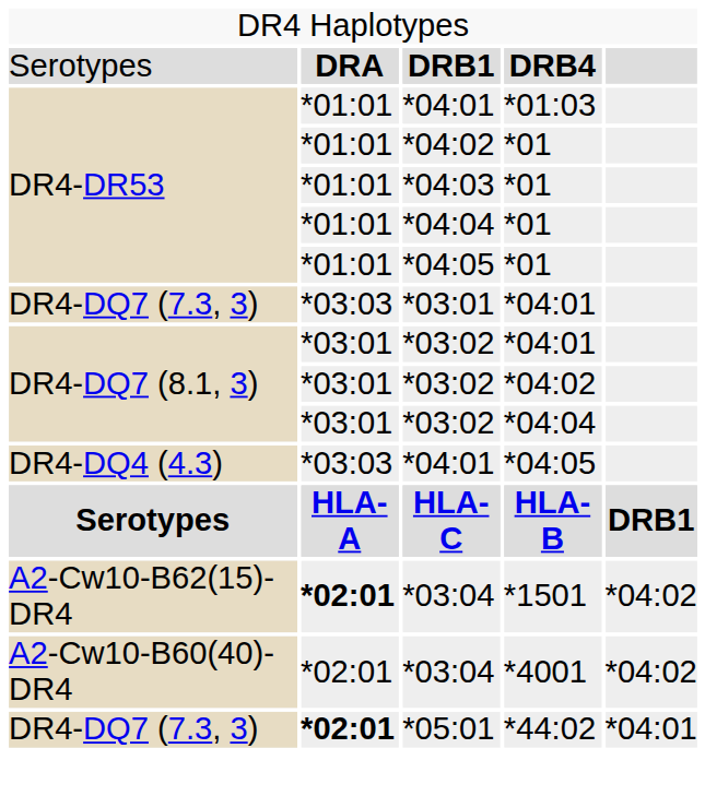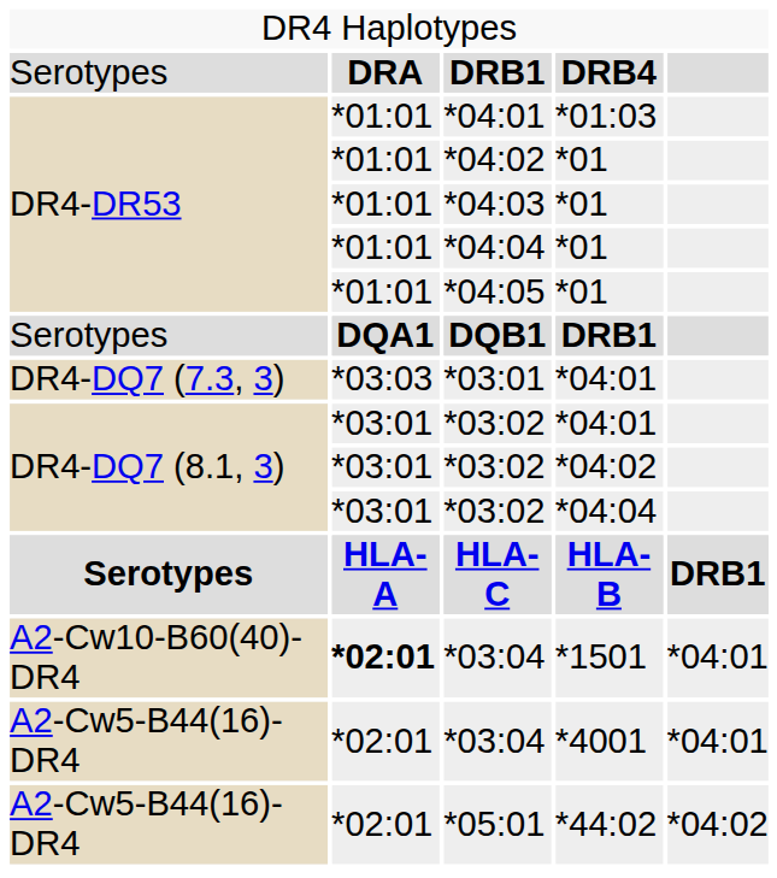+ row: Serotypes | DQA1 | DQB1 | DRB1
- row: DR4-DQ4 (4.3) | *03:03 | *04:01 | *04:05
*03:04 / *1501 | column 1: A2-Cw10-B62(15)-DR4 -> A2-Cw10-B60(40)-DR4
*03:04 / *1501 | column 5: *04:02 -> *04:01
*03:04 / *4001 | column 1: A2-Cw10-B60(40)-DR4 -> A2-Cw5-B44(16)-DR4
*03:04 / *4001 | column 5: *04:02 -> *04:01
*05:01 | column 1: DR4-DQ7 (7.3, 3) -> A2-Cw5-B44(16)-DR4
*05:01 | column 2: bold -> normal
*05:01 | column 5: *04:01 -> *04:02
